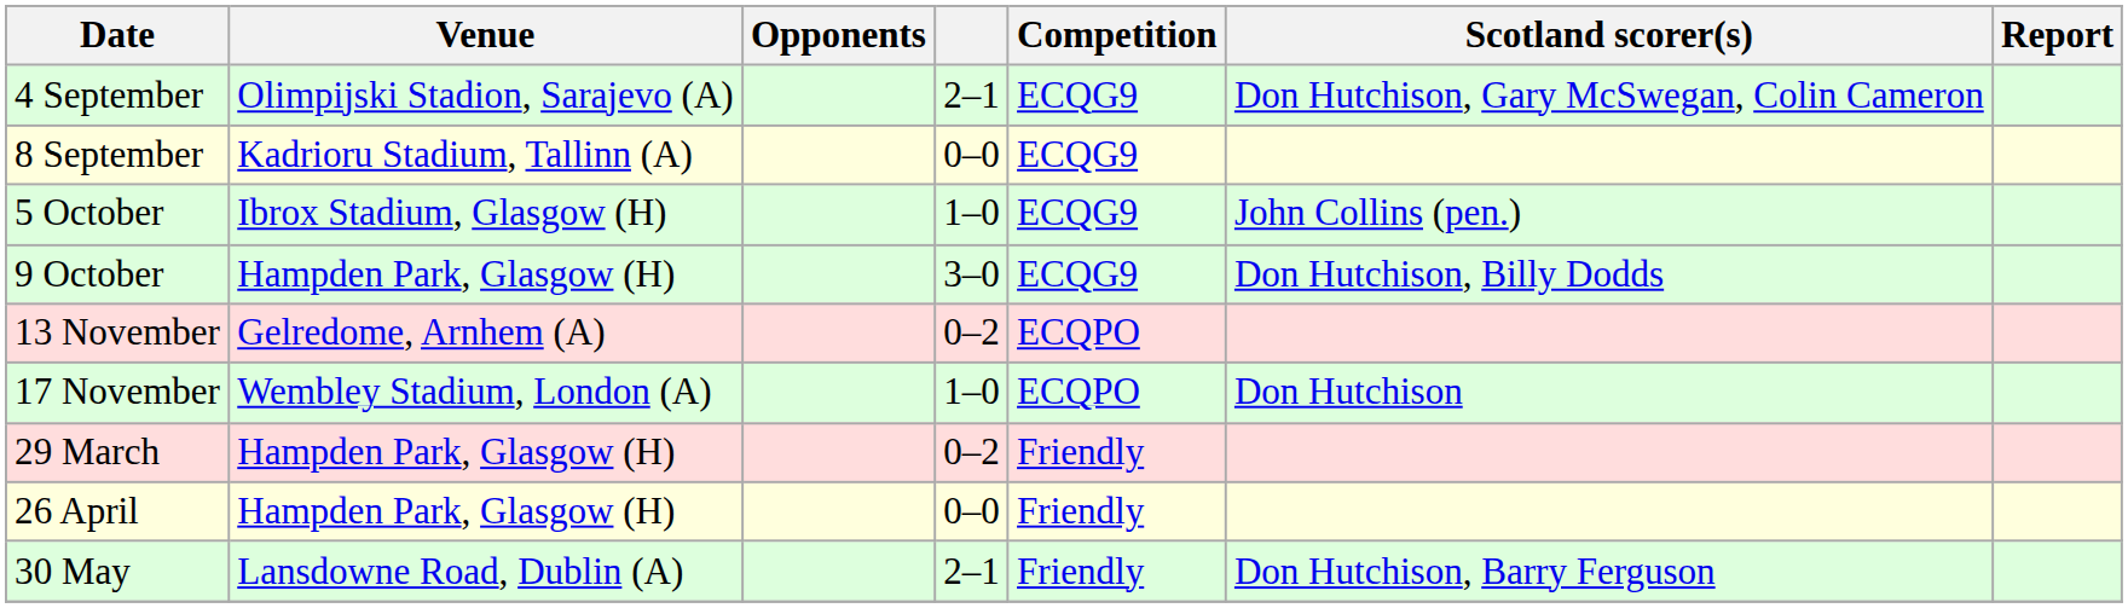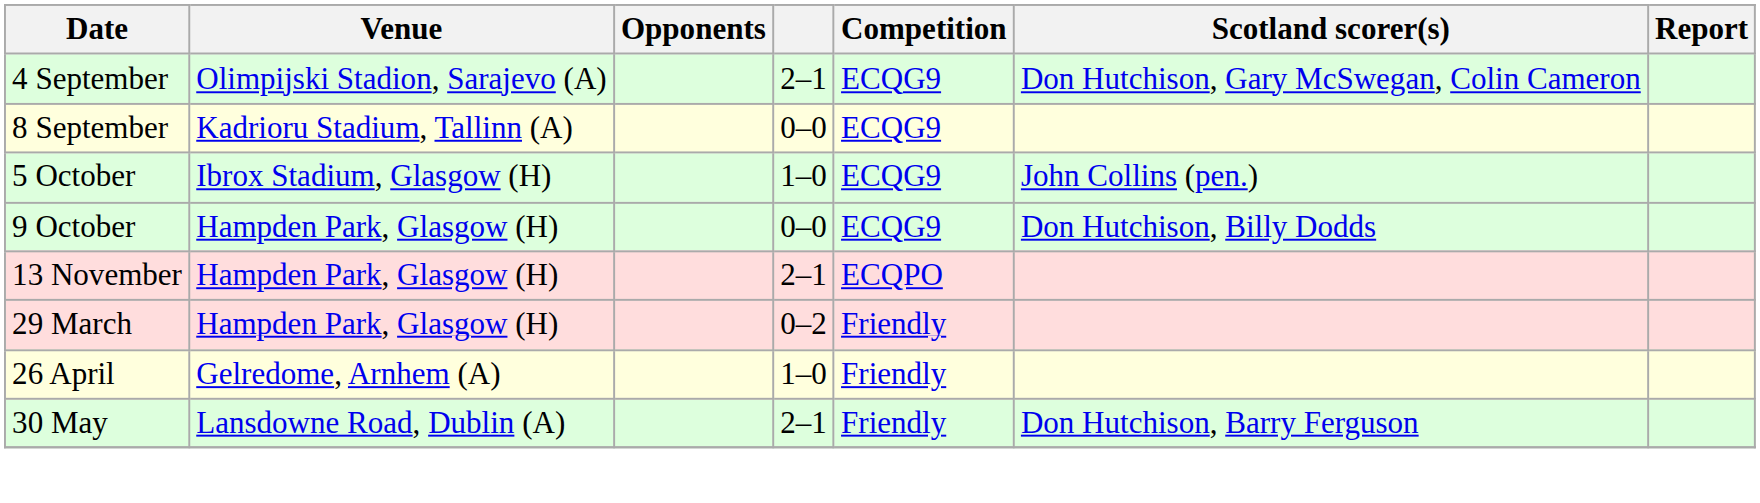9 October | column 4: 3–0 -> 0–0
13 November | Venue: Gelredome, Arnhem (A) -> Hampden Park, Glasgow (H)
13 November | column 4: 0–2 -> 2–1
- row: 17 November | Wembley Stadium, London (A) | 1–0 | ECQPO | Don Hutchison
26 April | Venue: Hampden Park, Glasgow (H) -> Gelredome, Arnhem (A)
26 April | column 4: 0–0 -> 1–0
